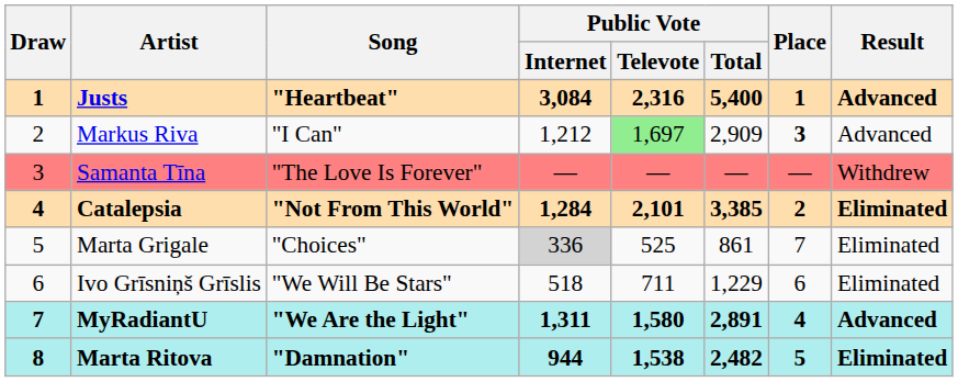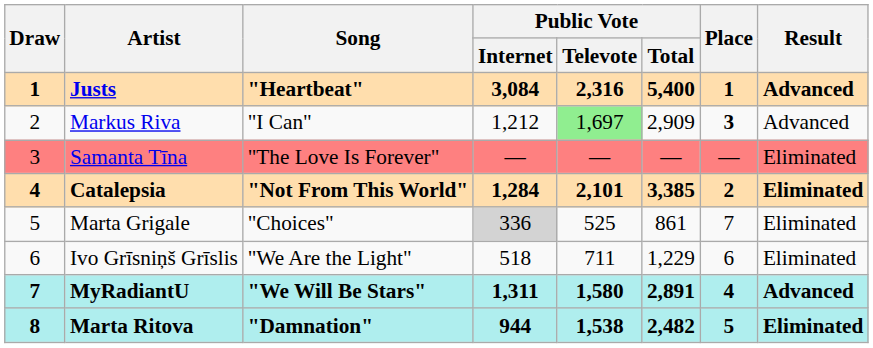Samanta Tīna | Result: Withdrew -> Eliminated
Ivo Grīsniņš Grīslis | Song: "We Will Be Stars" -> "We Are the Light"
MyRadiantU | Song: "We Are the Light" -> "We Will Be Stars"
